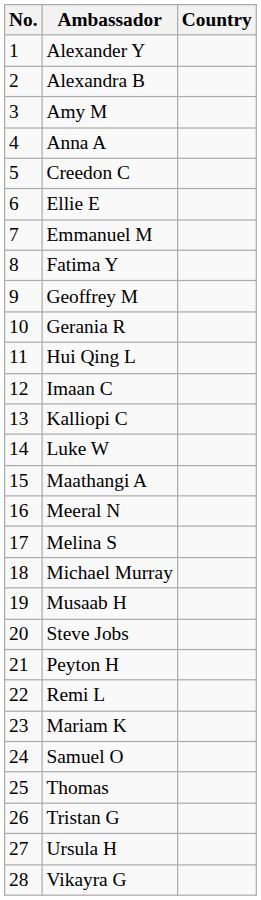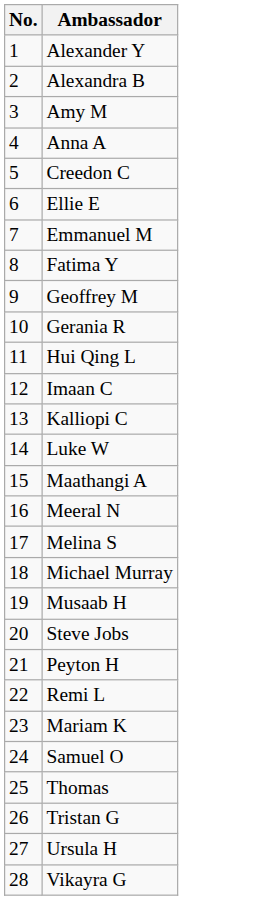- column: Country
